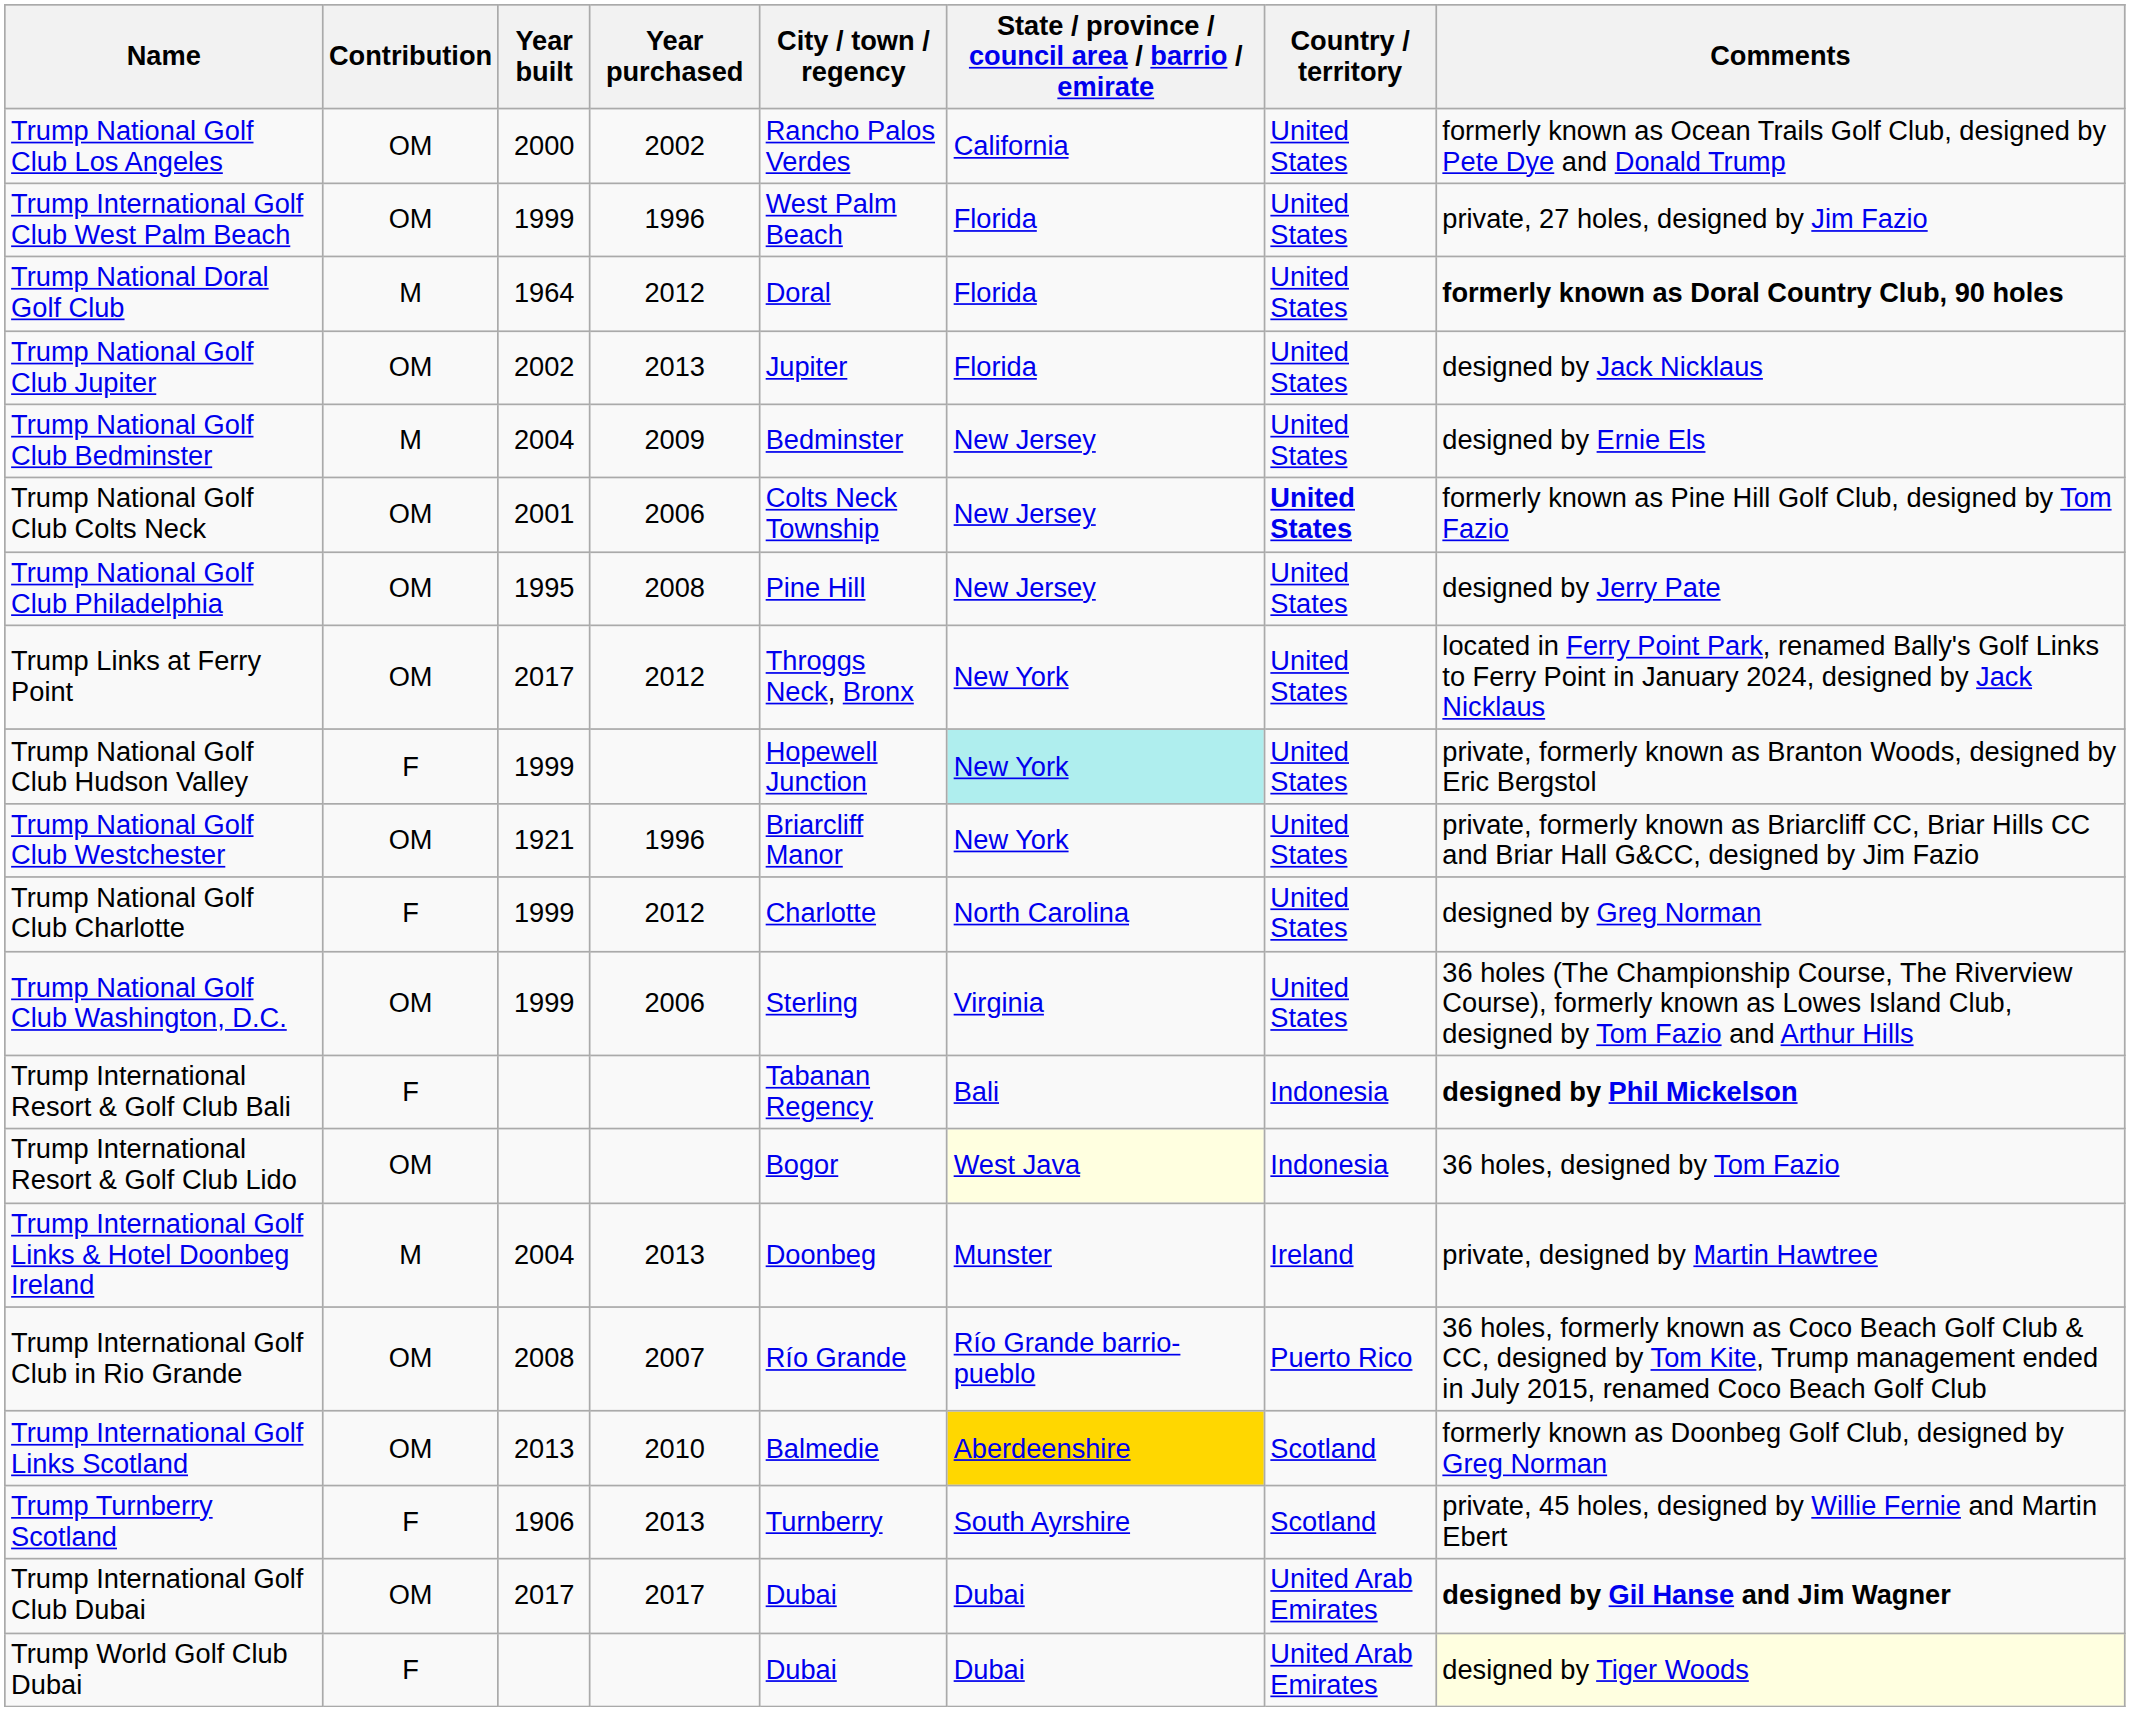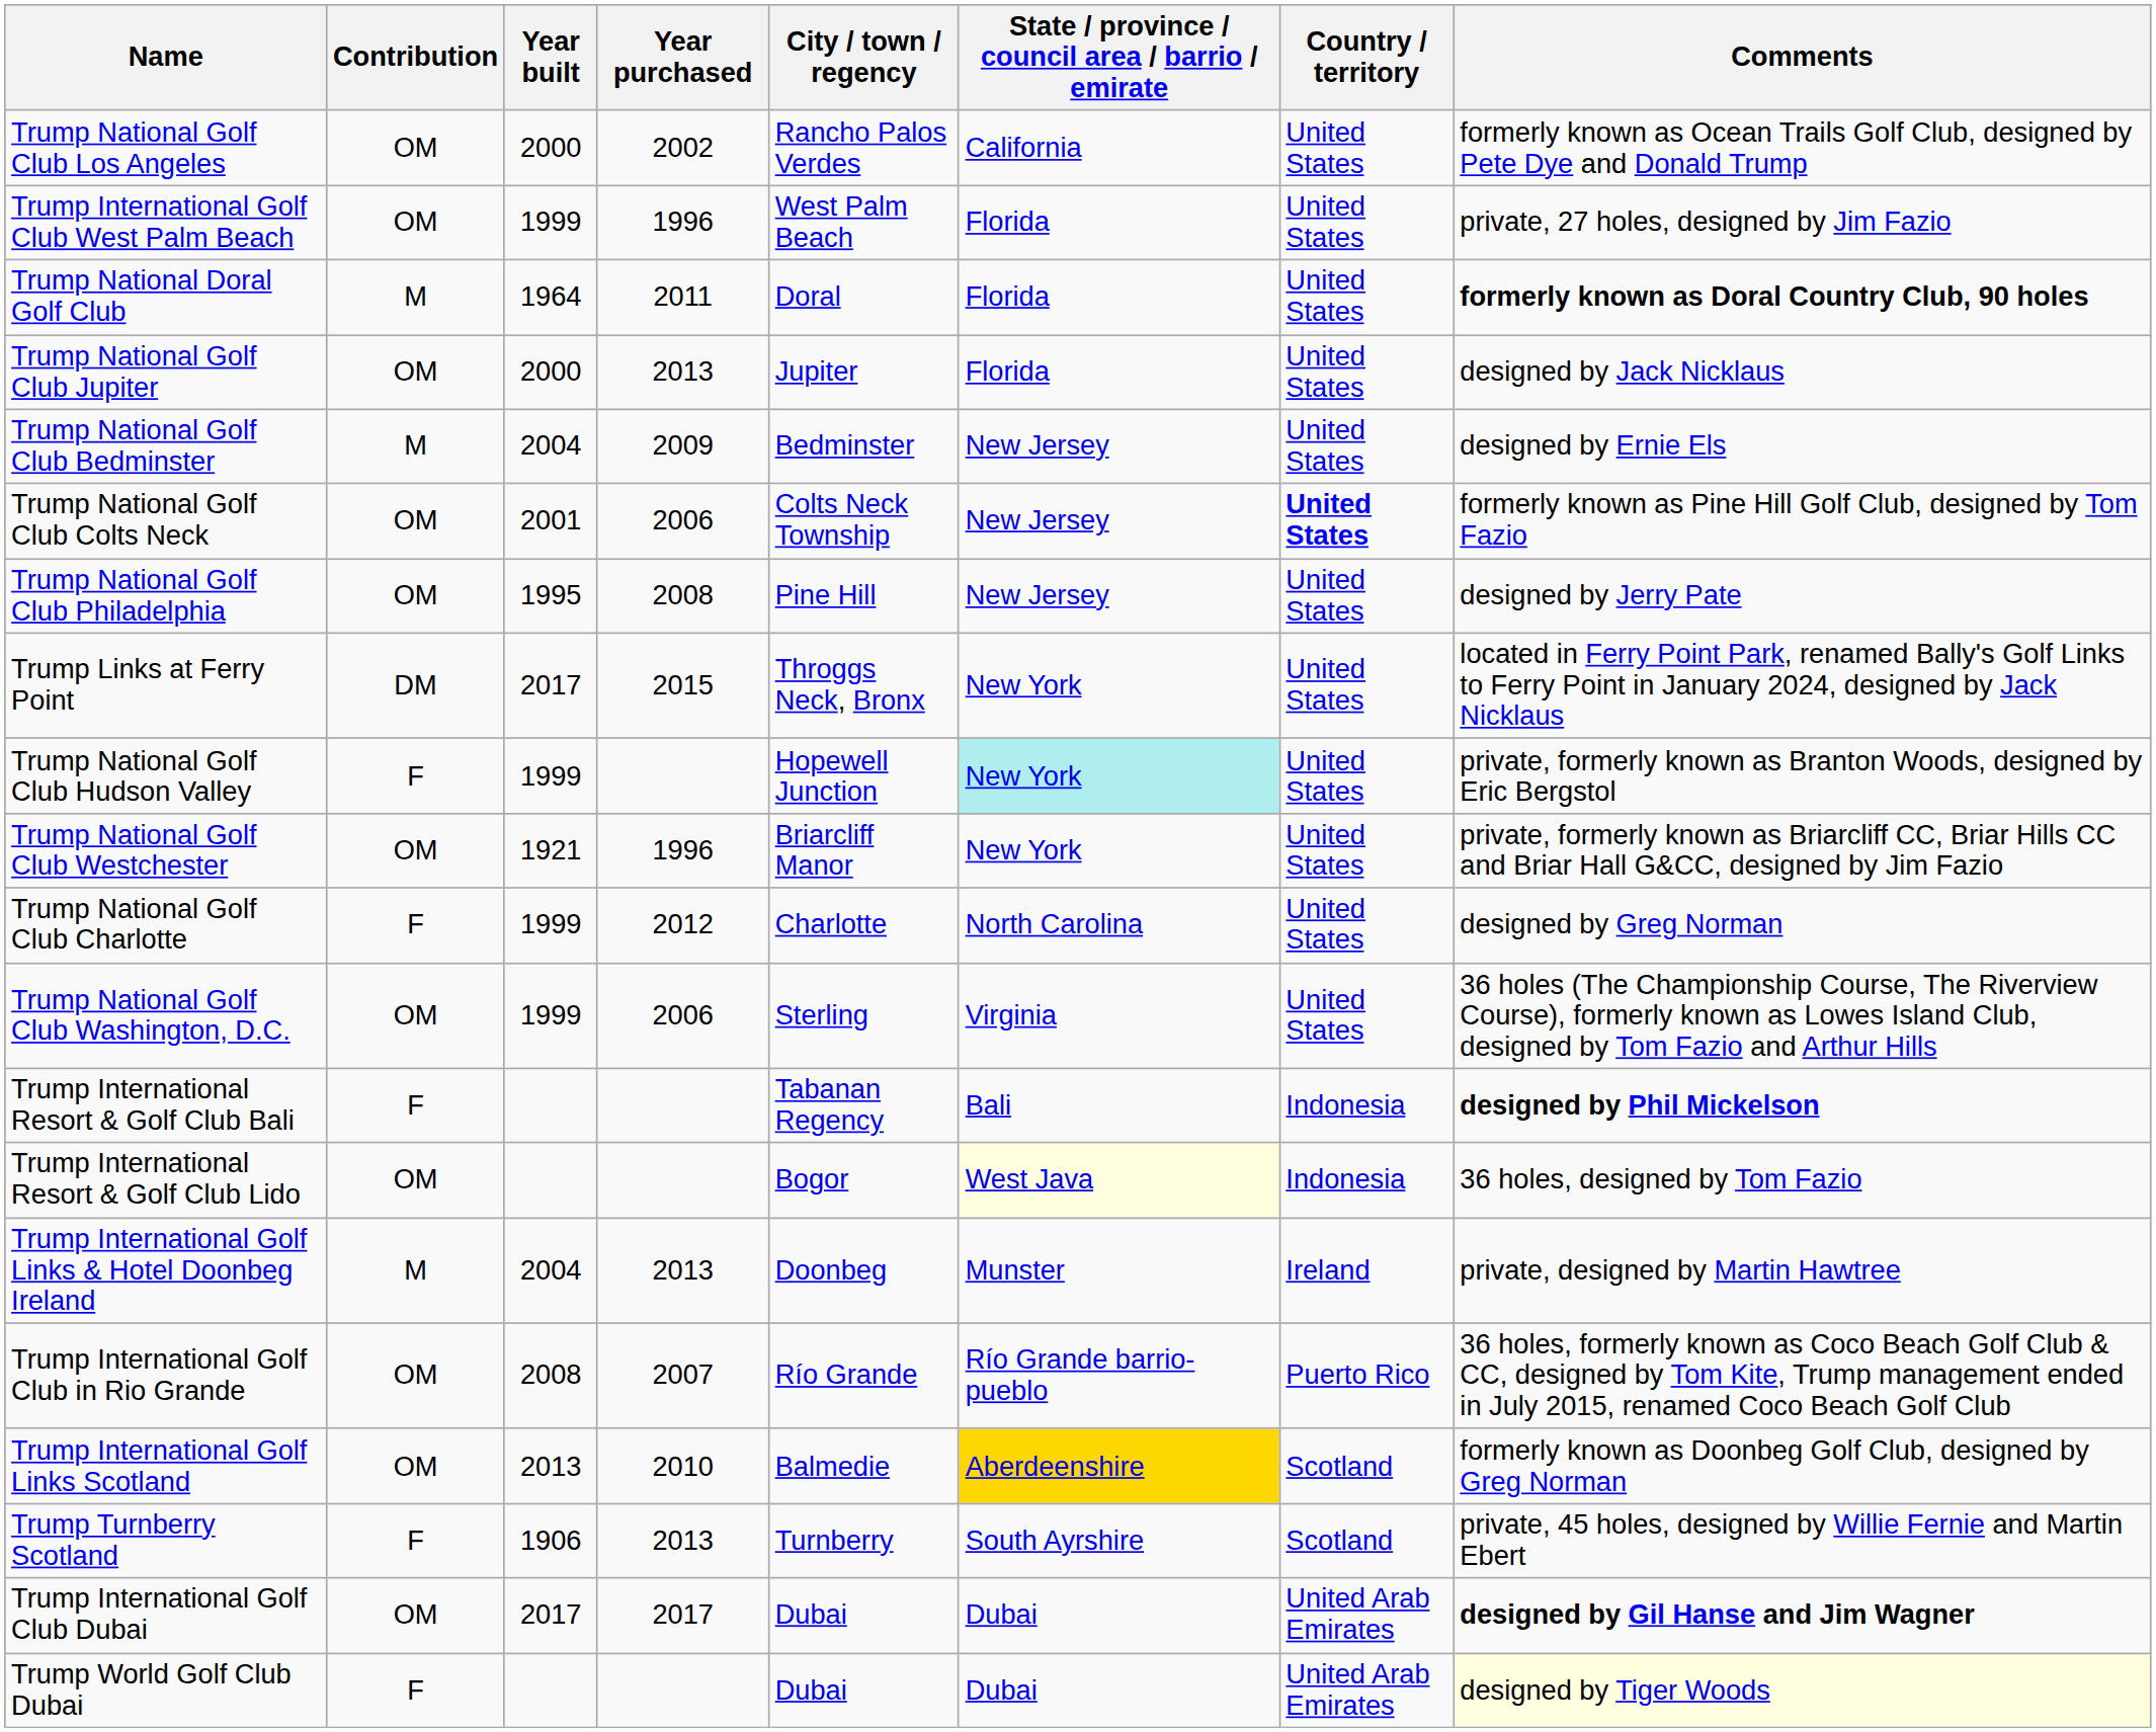Trump National Doral Golf Club | Year purchased: 2012 -> 2011
Trump National Golf Club Jupiter | Year built: 2002 -> 2000
Trump Links at Ferry Point | Contribution: OM -> DM
Trump Links at Ferry Point | Year purchased: 2012 -> 2015
